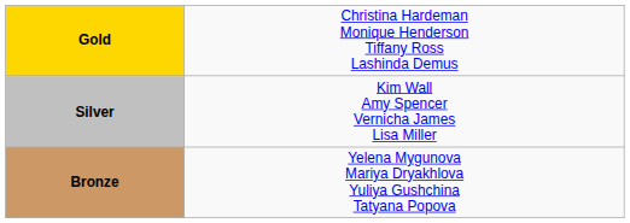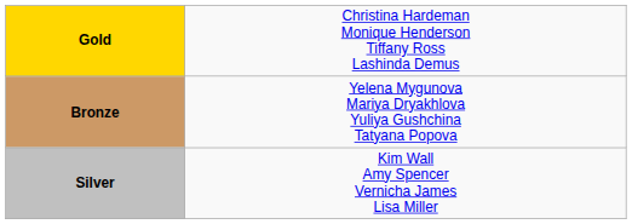rows swapped: Silver <-> Bronze
